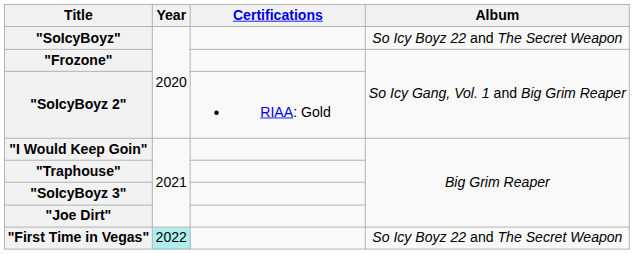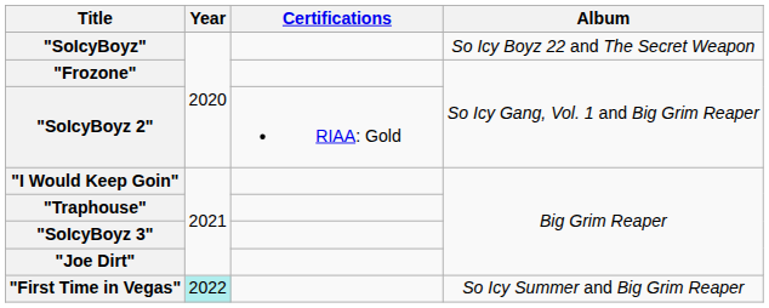"First Time in Vegas" | Album: So Icy Boyz 22 and The Secret Weapon -> So Icy Summer and Big Grim Reaper
